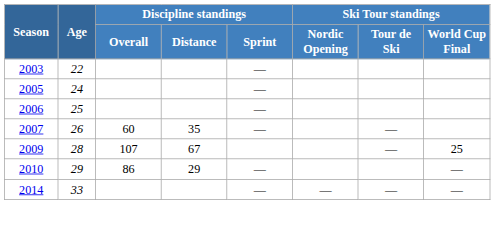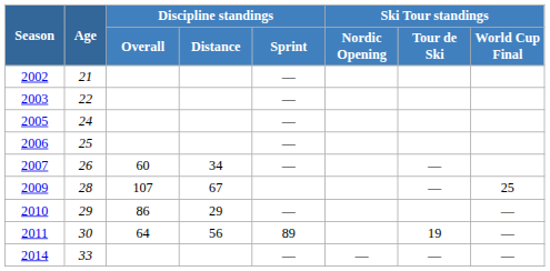+ row: 2002 | 21 | —
2007 | Discipline standings / Distance: 35 -> 34
+ row: 2011 | 30 | 64 | 56 | 89 | 19 | —
